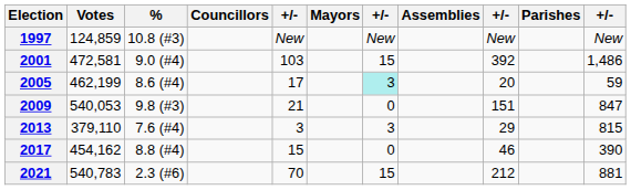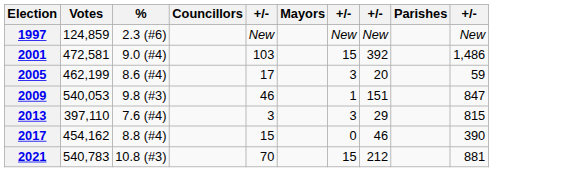- column: Assemblies
1997 | %: 10.8 (#3) -> 2.3 (#6)
2005 | column 7: paleturquoise background -> no background
2009 | column 5: 21 -> 46
2009 | column 7: 0 -> 1
2013 | Votes: 379,110 -> 397,110
2021 | %: 2.3 (#6) -> 10.8 (#3)
